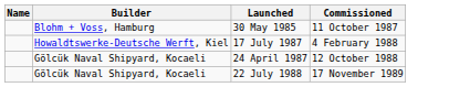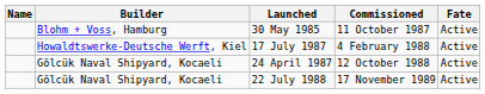+ column: Fate | Active | Active | Active | Active
